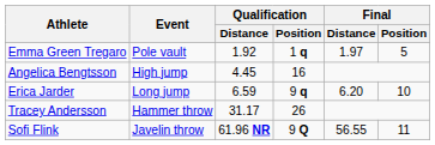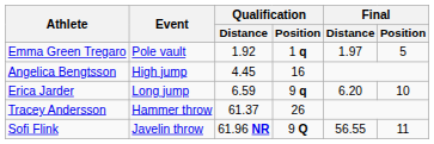Tracey Andersson | Qualification / Distance: 31.17 -> 61.37
